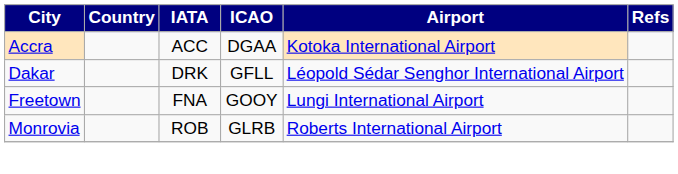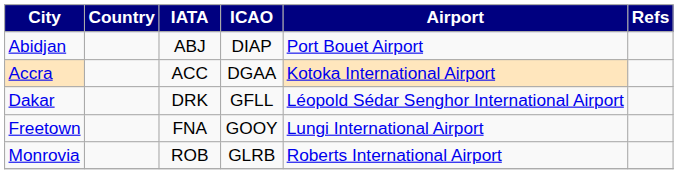+ row: Abidjan | ABJ | DIAP | Port Bouet Airport
